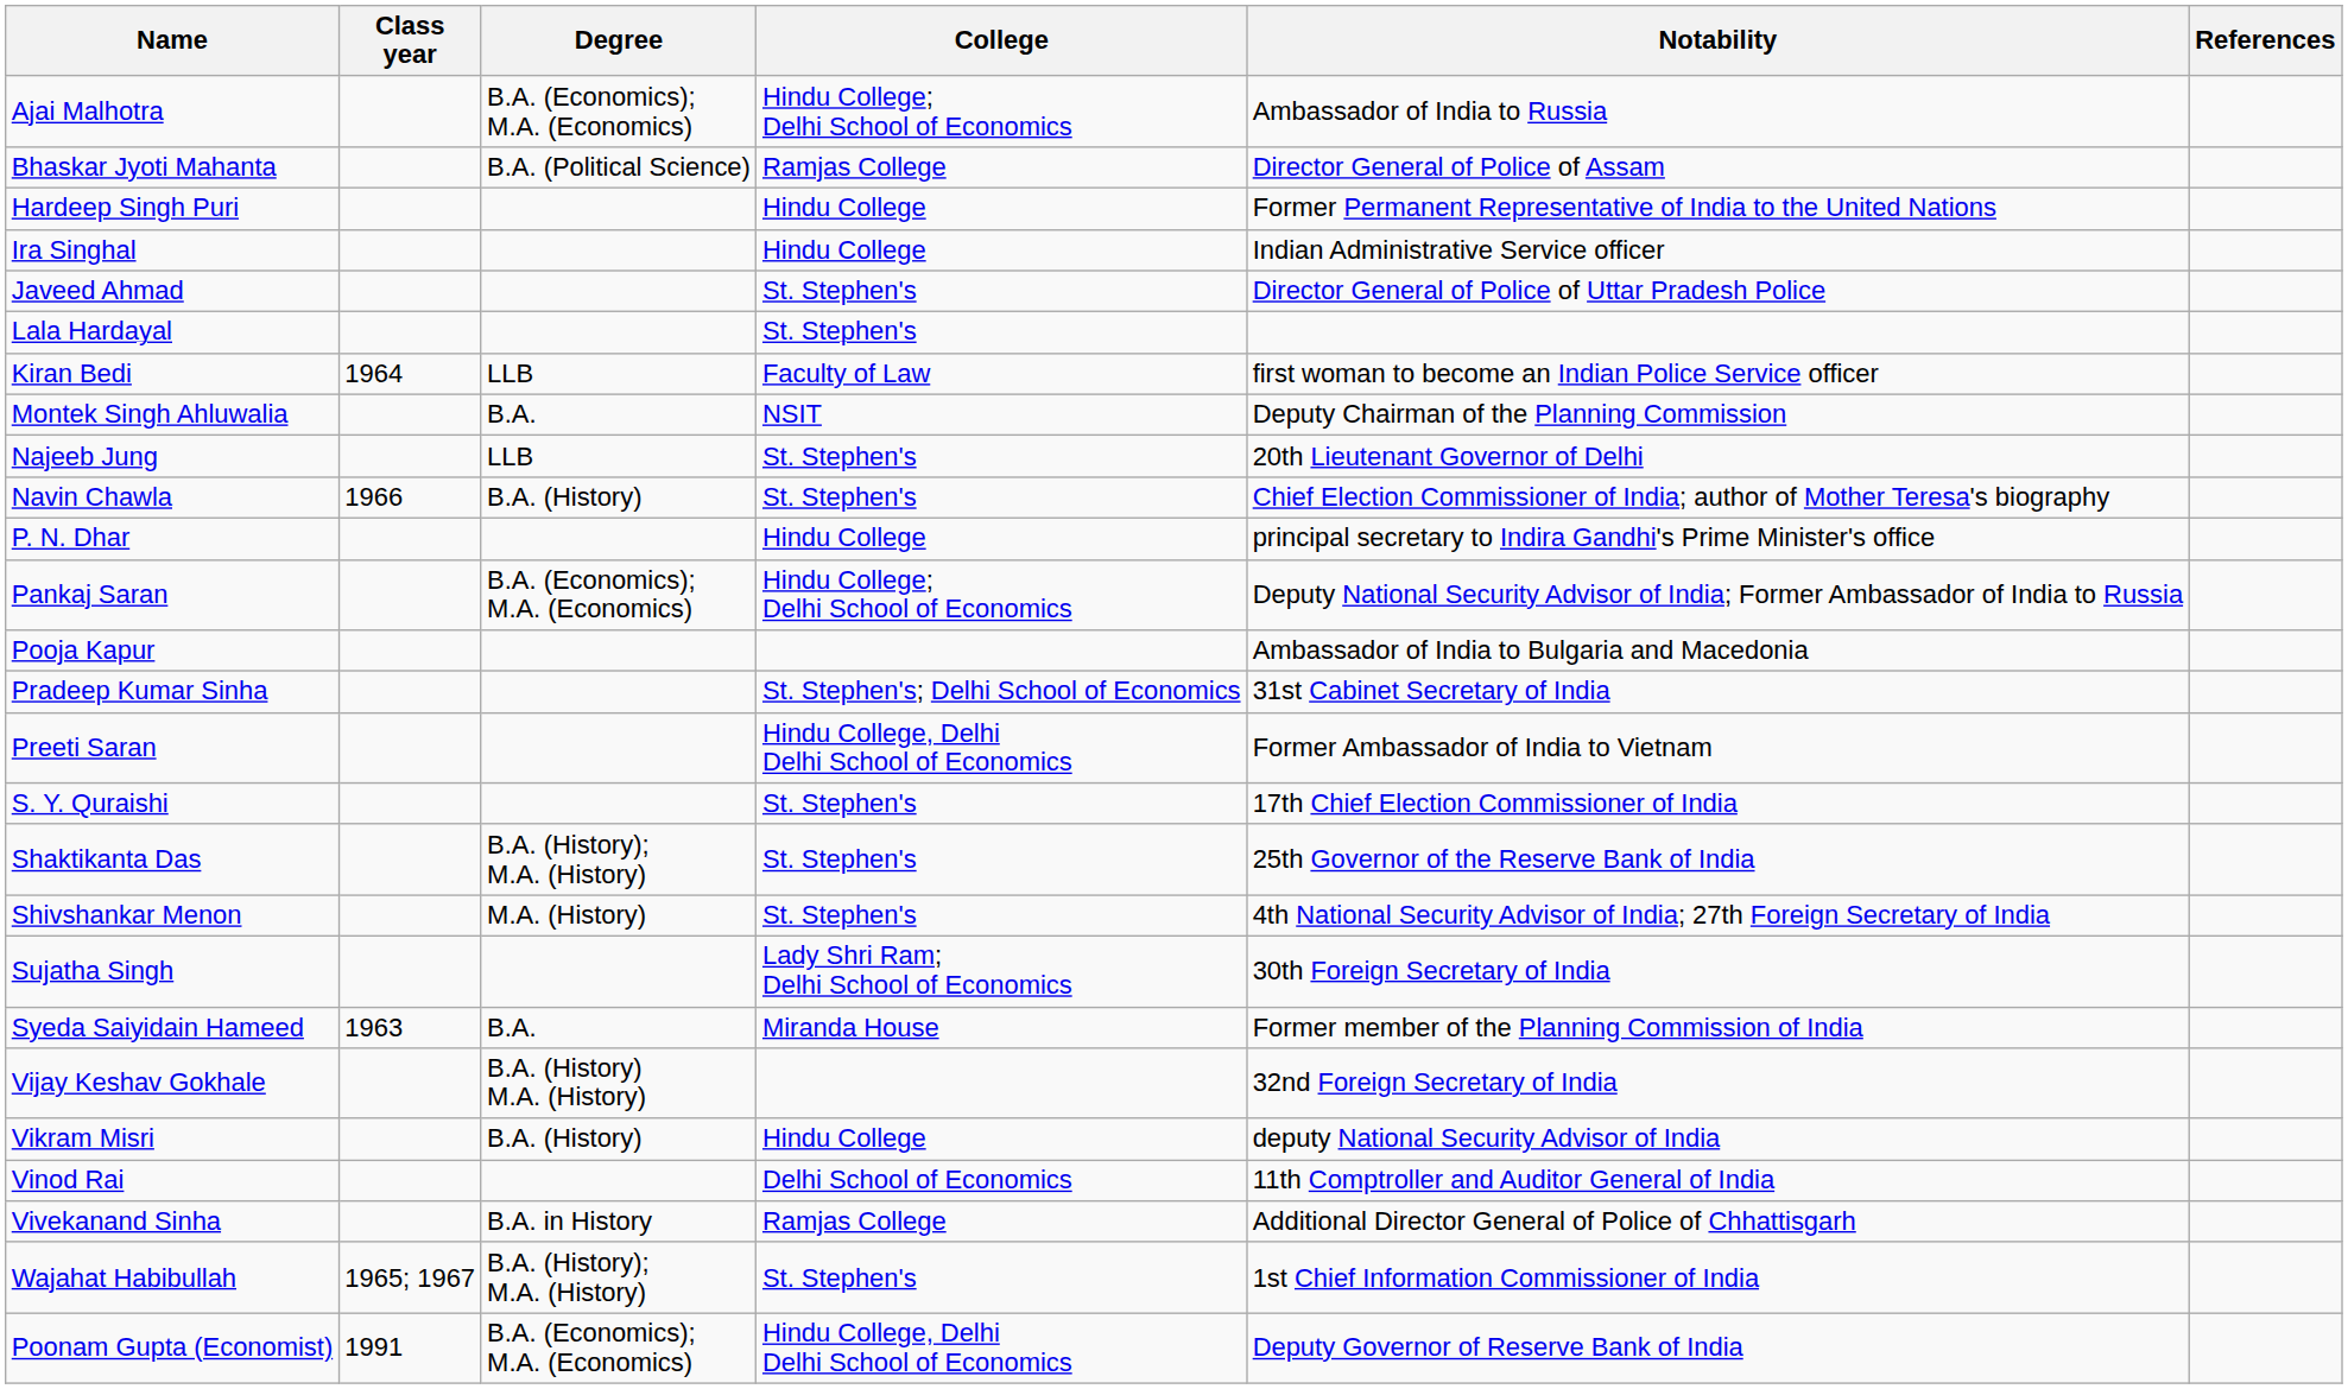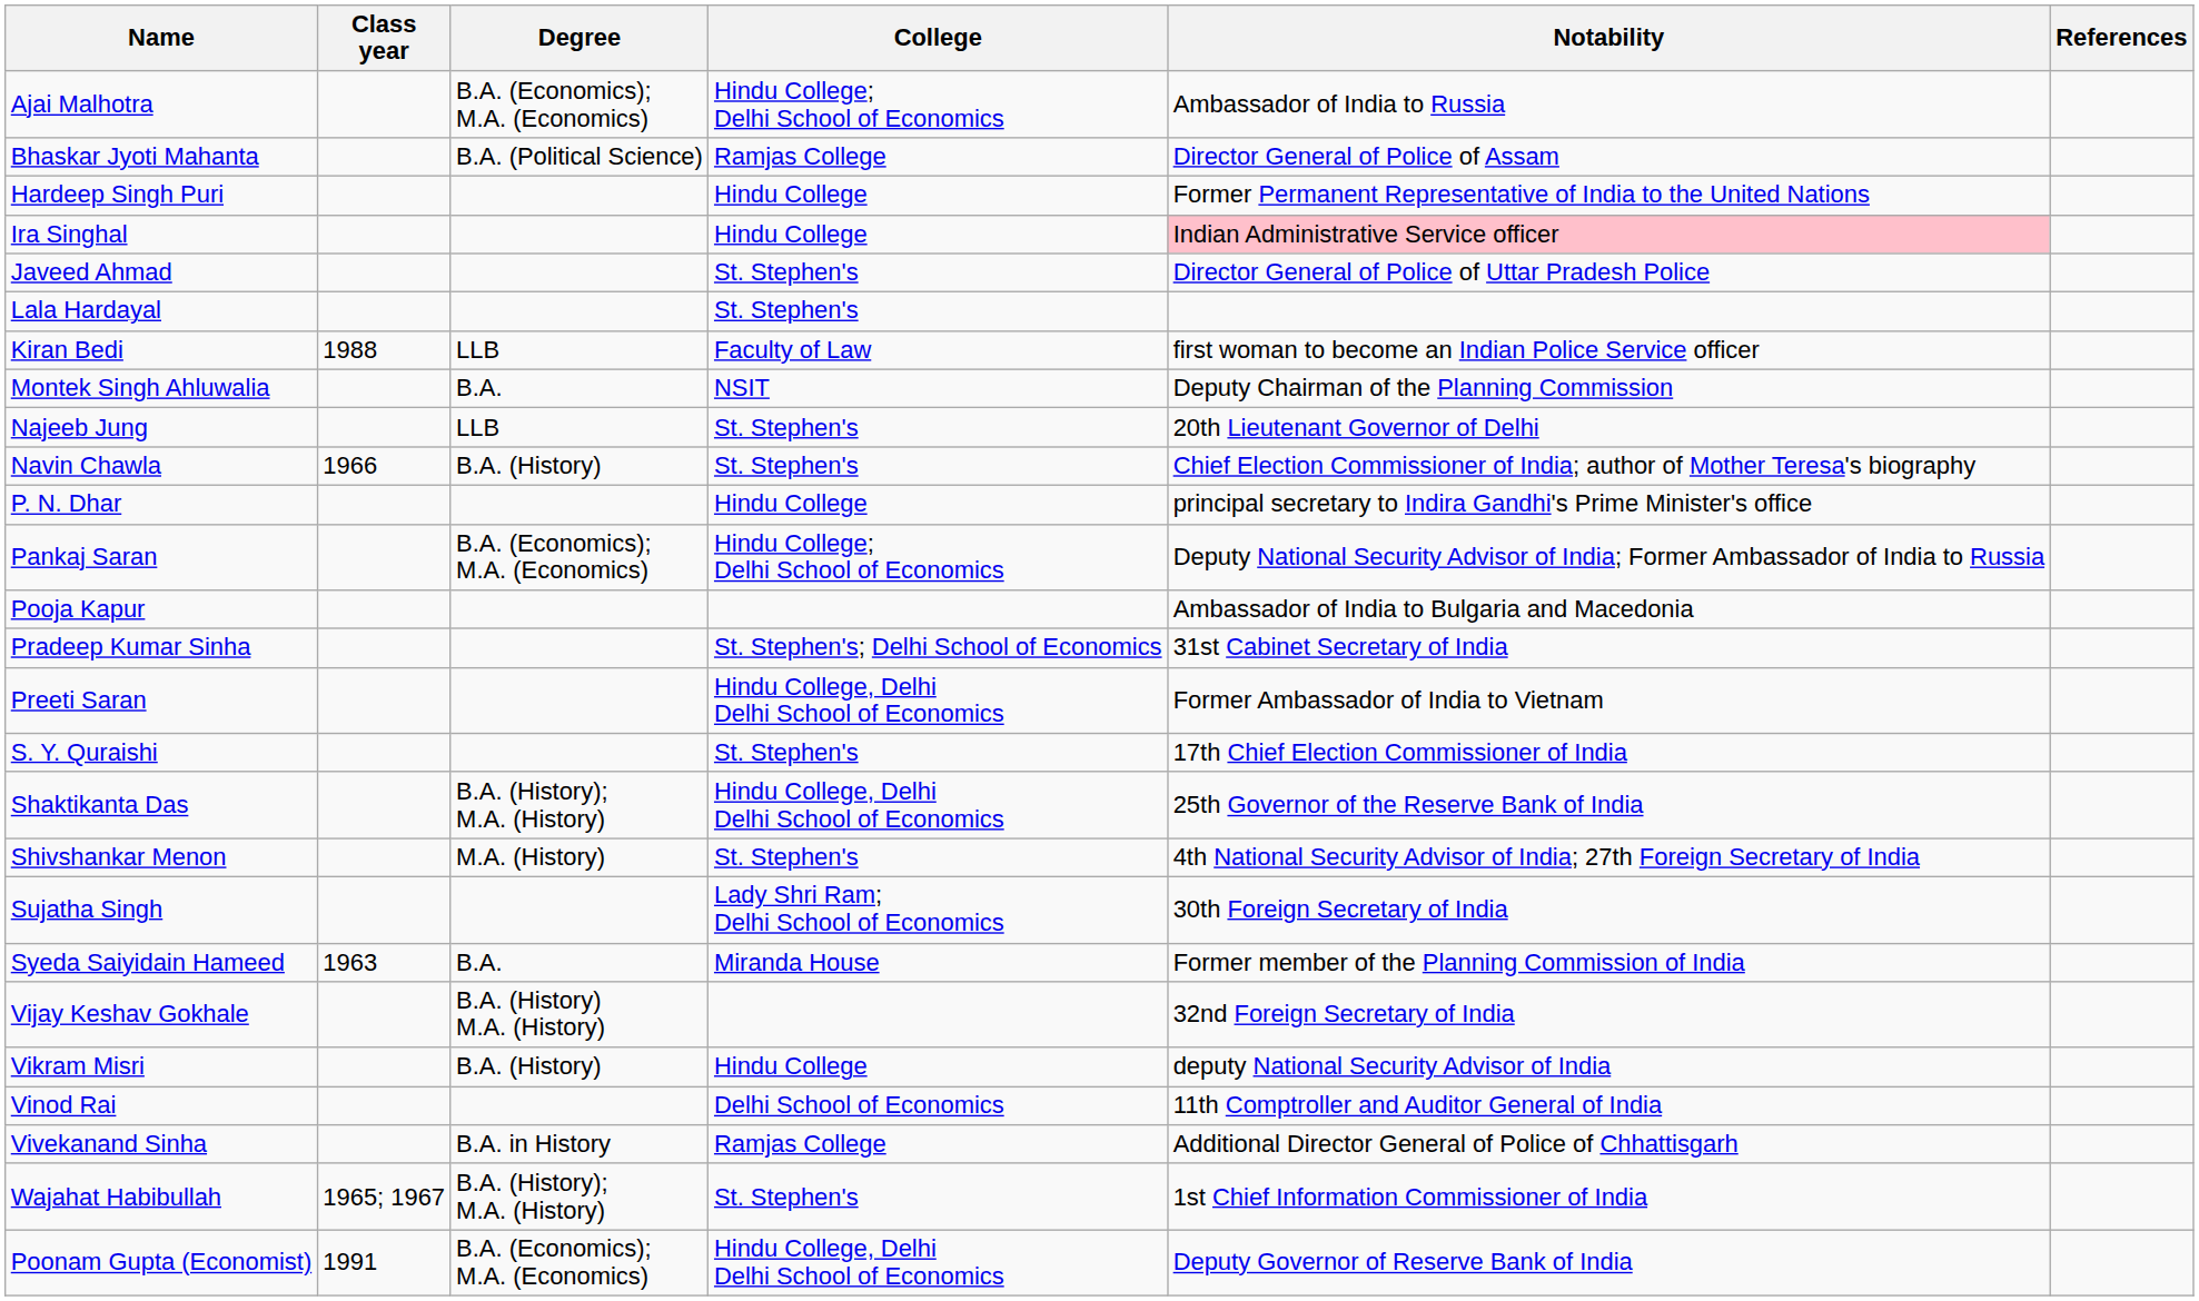Ira Singhal | Notability: no background -> pink background
Kiran Bedi | Class year: 1964 -> 1988
Shaktikanta Das | College: St. Stephen's -> Hindu College, Delhi Delhi School of Economics
